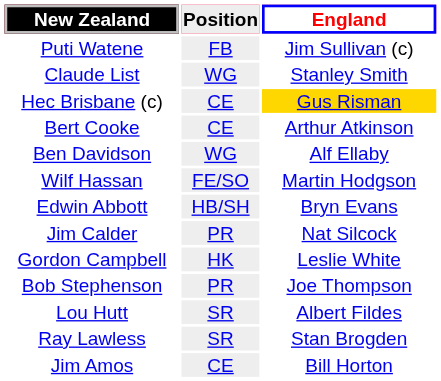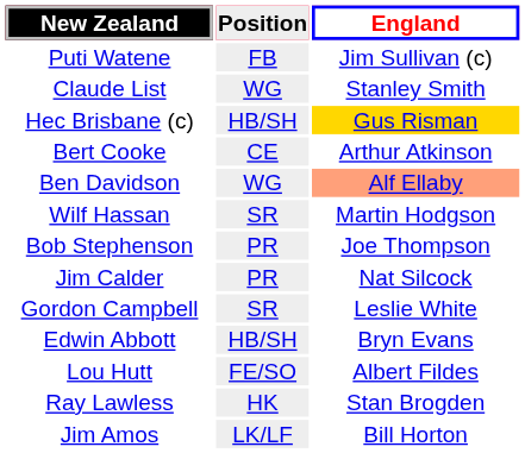Hec Brisbane (c) | Position: CE -> HB/SH
Ben Davidson | England: no background -> lightsalmon background
Wilf Hassan | Position: FE/SO -> SR
rows swapped: Edwin Abbott <-> Bob Stephenson
Gordon Campbell | Position: HK -> SR
Lou Hutt | Position: SR -> FE/SO
Ray Lawless | Position: SR -> HK
Jim Amos | Position: CE -> LK/LF
